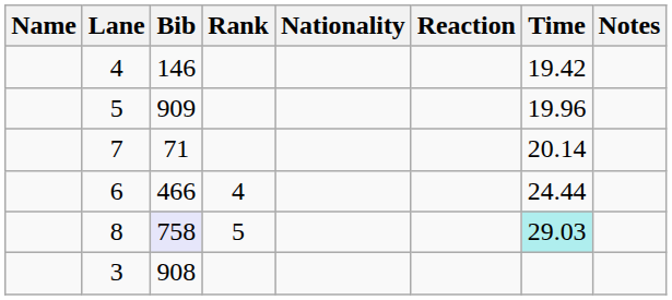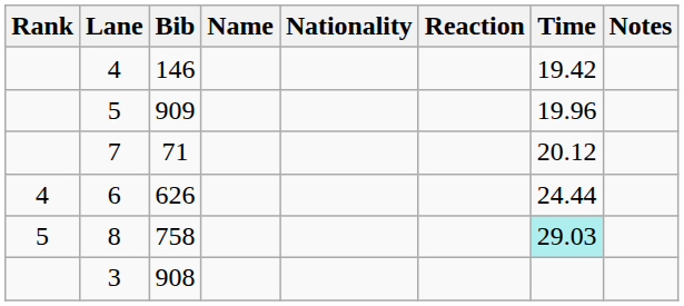columns swapped: Rank <-> Name
7 | Time: 20.14 -> 20.12
6 | Bib: 466 -> 626
8 | Bib: lavender background -> no background
